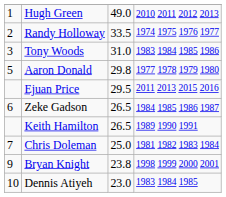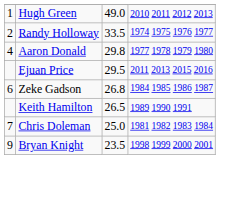- row: 3 | Tony Woods | 31.0 | 1983 1984 1985 1986
Aaron Donald | column 1: 5 -> 4
Zeke Gadson | column 3: 26.5 -> 26.8
Bryan Knight | column 3: 23.8 -> 23.5
- row: 10 | Dennis Atiyeh | 23.0 | 1983 1984 1985
